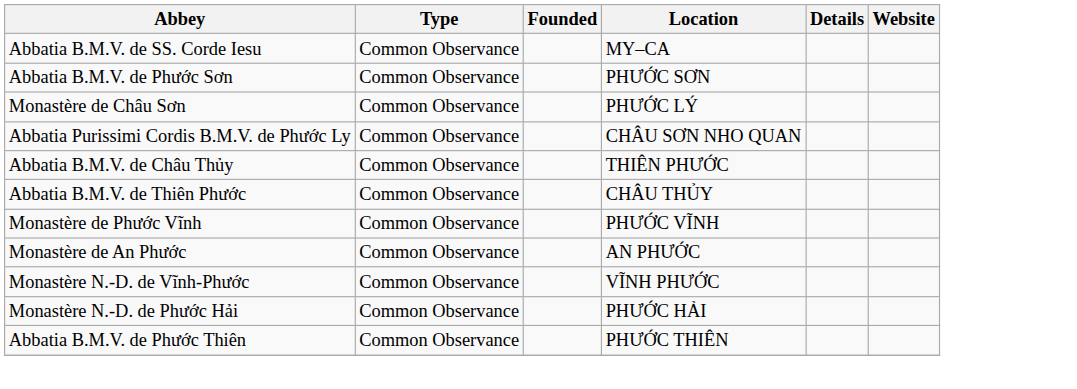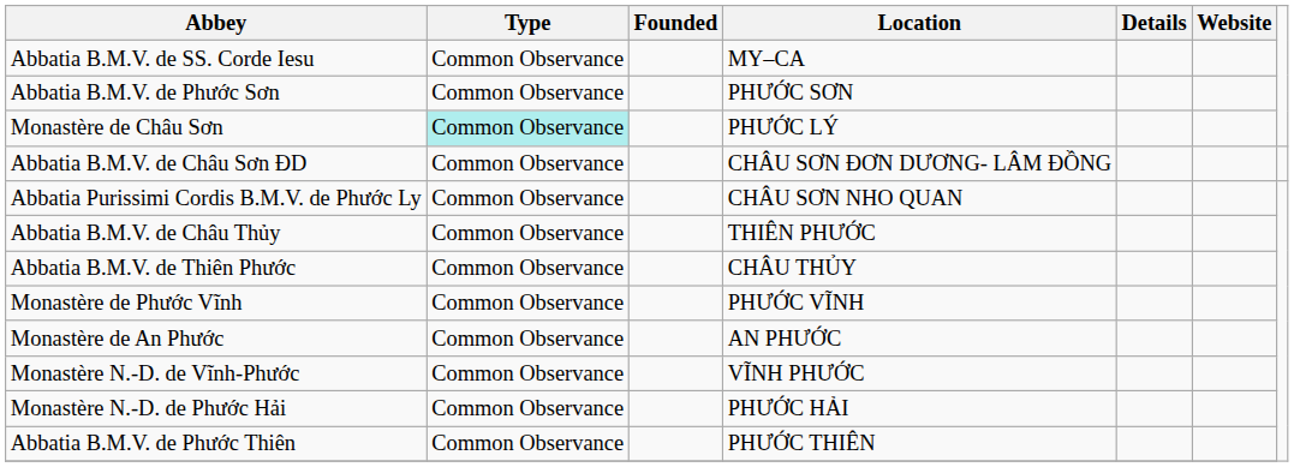Monastère de Châu Sơn | Type: no background -> paleturquoise background
+ row: Abbatia B.M.V. de Châu Sơn ĐD | Common Observance | CHÂU SƠN ĐƠN DƯƠNG- LÂM ĐỒNG
